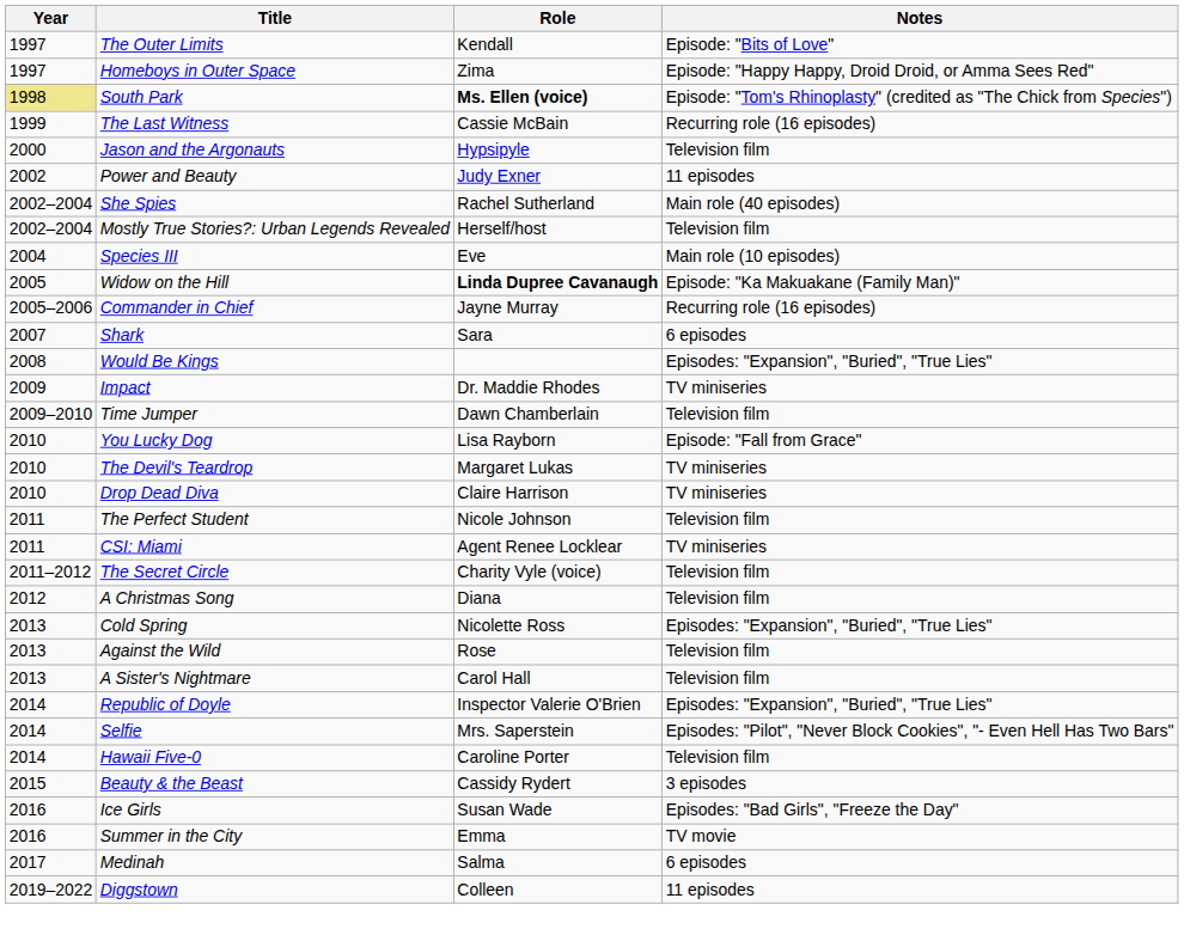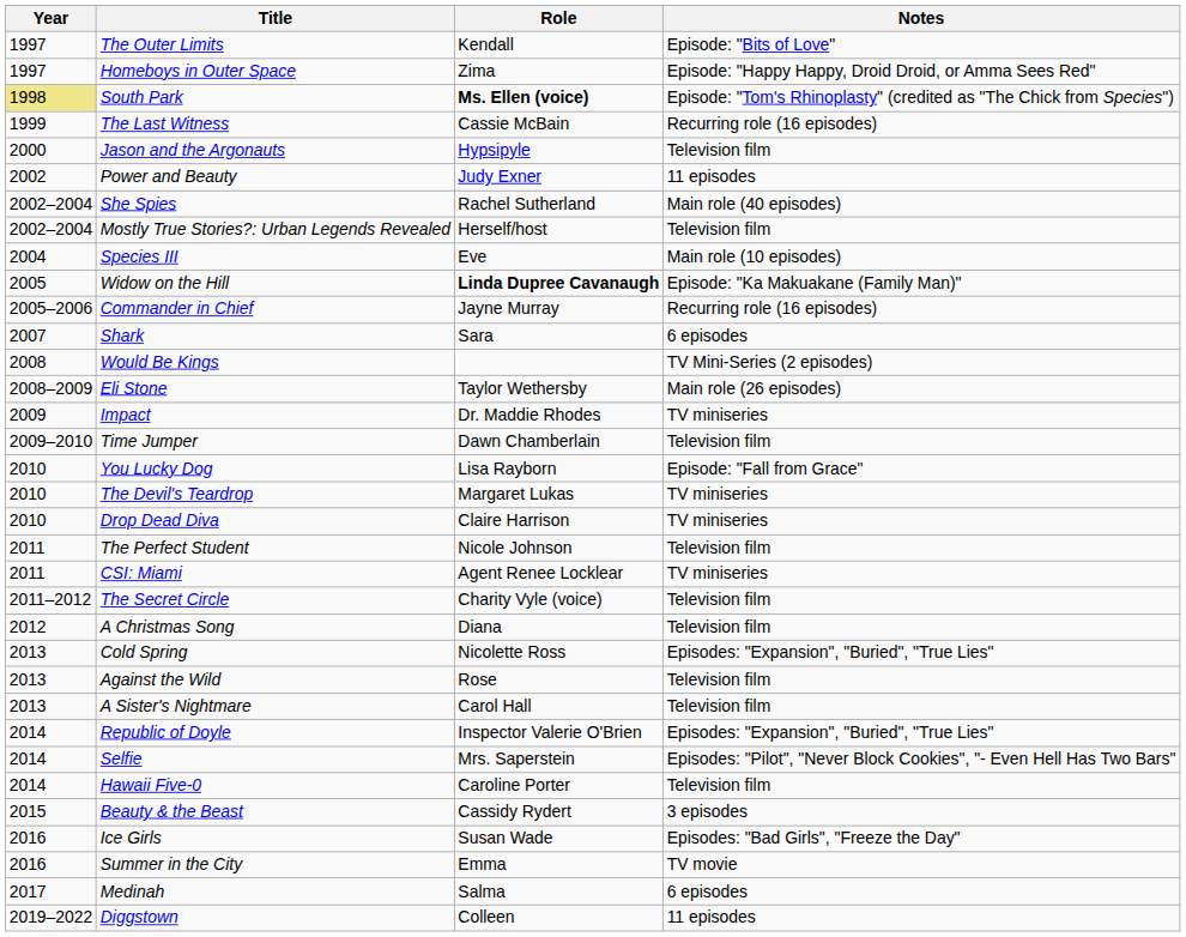Would Be Kings | Notes: Episodes: "Expansion", "Buried", "True Lies" -> TV Mini-Series (2 episodes)
+ row: 2008–2009 | Eli Stone | Taylor Wethersby | Main role (26 episodes)
